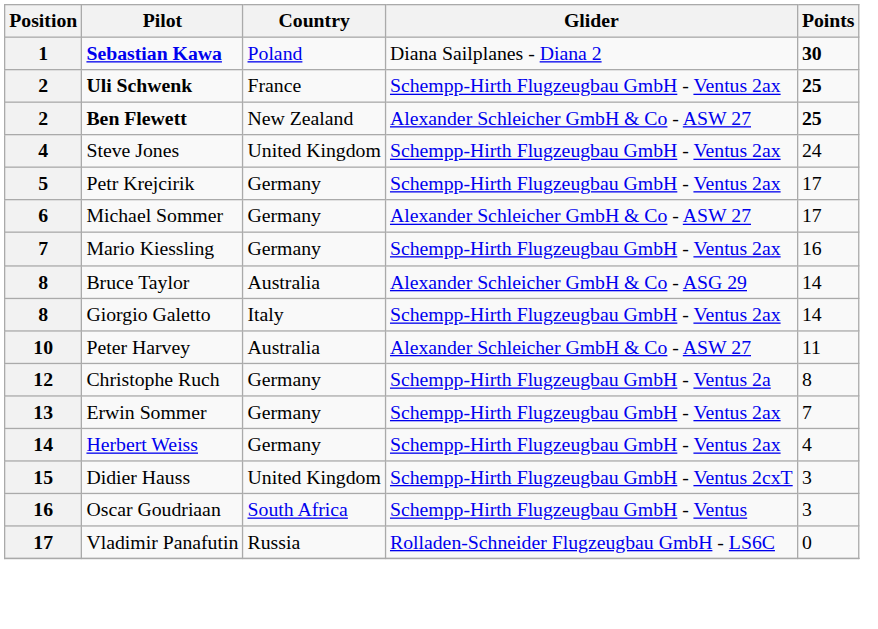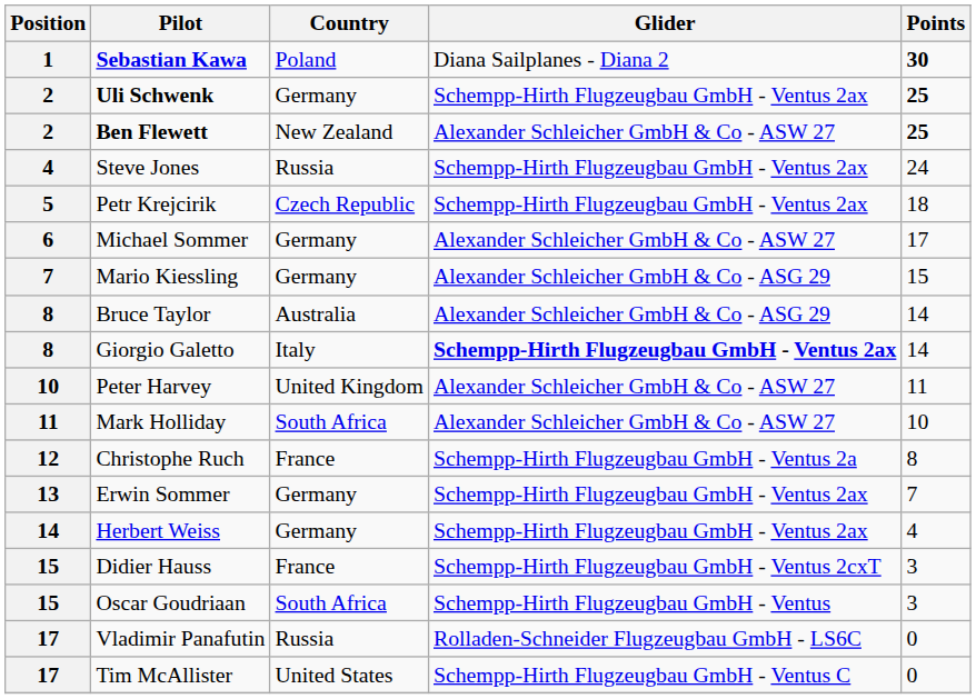Uli Schwenk | Country: France -> Germany
Steve Jones | Country: United Kingdom -> Russia
Petr Krejcirik | Country: Germany -> Czech Republic
Petr Krejcirik | Points: 17 -> 18
Mario Kiessling | Glider: Schempp-Hirth Flugzeugbau GmbH - Ventus 2ax -> Alexander Schleicher GmbH & Co - ASG 29
Mario Kiessling | Points: 16 -> 15
Giorgio Galetto | Glider: normal -> bold
Peter Harvey | Country: Australia -> United Kingdom
+ row: 11 | Mark Holliday | South Africa | Alexander Schleicher GmbH & Co - ASW 27 | 10
Christophe Ruch | Country: Germany -> France
Didier Hauss | Country: United Kingdom -> France
Oscar Goudriaan | Position: 16 -> 15
+ row: 17 | Tim McAllister | United States | Schempp-Hirth Flugzeugbau GmbH - Ventus C | 0
